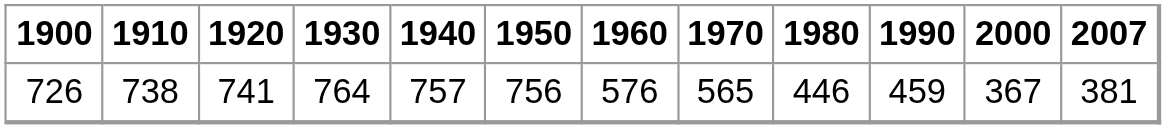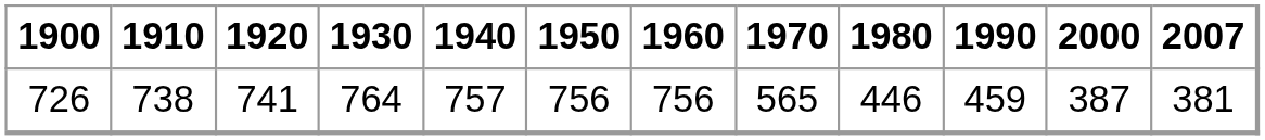726 | 1960: 576 -> 756
726 | 2000: 367 -> 387
